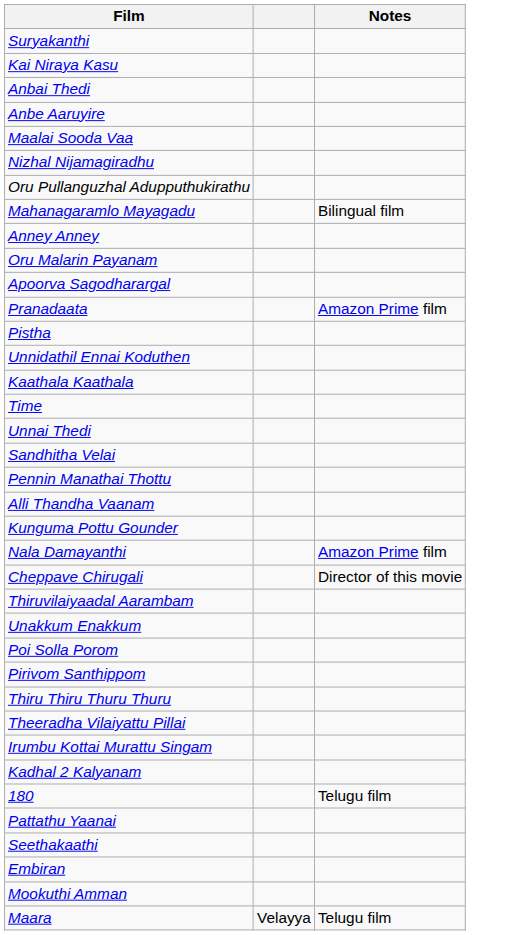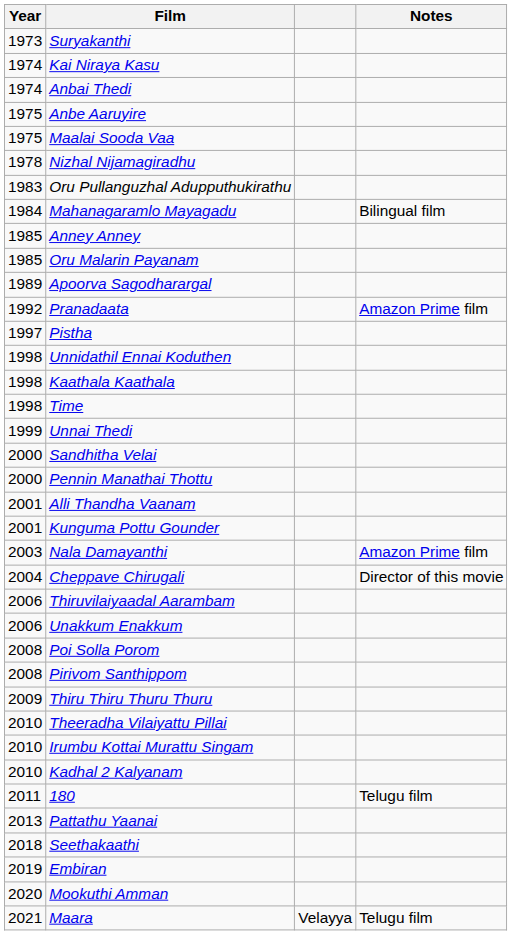+ column: Year | 1973 | 1974 | 1974 | 1975 | 1975 | 1978 | 1983 | 1984 | 1985 | 1985 | 1989 | 1992 | 1997 | 1998 | 1998 | 1998 | 1999 | 2000 | 2000 | 2001 | 2001 | 2003 | 2004 | 2006 | 2006 | 2008 | 2008 | 2009 | 2010 | 2010 | 2010 | 2011 | 2013 | 2018 | 2019 | 2020 | 2021
